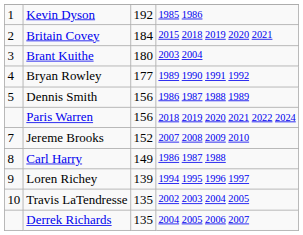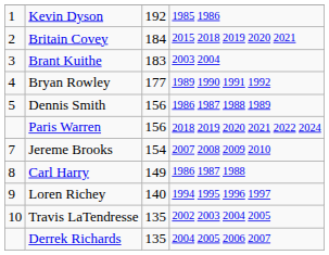Brant Kuithe | column 3: 180 -> 183
Jereme Brooks | column 3: 152 -> 154
Loren Richey | column 3: 139 -> 140
